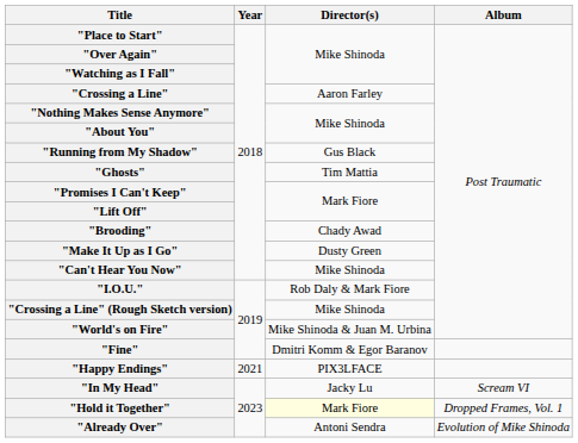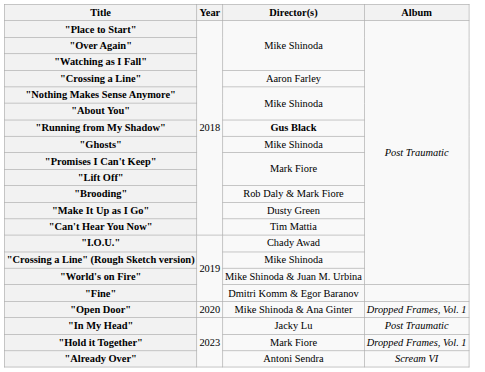"Running from My Shadow" | Director(s): normal -> bold
"Ghosts" | Director(s): Tim Mattia -> Mike Shinoda
"Brooding" | Director(s): Chady Awad -> Rob Daly & Mark Fiore
"Can't Hear You Now" | Director(s): Mike Shinoda -> Tim Mattia
"I.O.U." | Director(s): Rob Daly & Mark Fiore -> Chady Awad
+ row: "Open Door" | 2020 | Mike Shinoda & Ana Ginter | Dropped Frames, Vol. 1
- row: "Happy Endings" | 2021 | PIX3LFACE
"In My Head" | Album: Scream VI -> Post Traumatic
"Hold it Together" | Director(s): lightyellow background -> no background
"Already Over" | Album: Evolution of Mike Shinoda -> Scream VI
